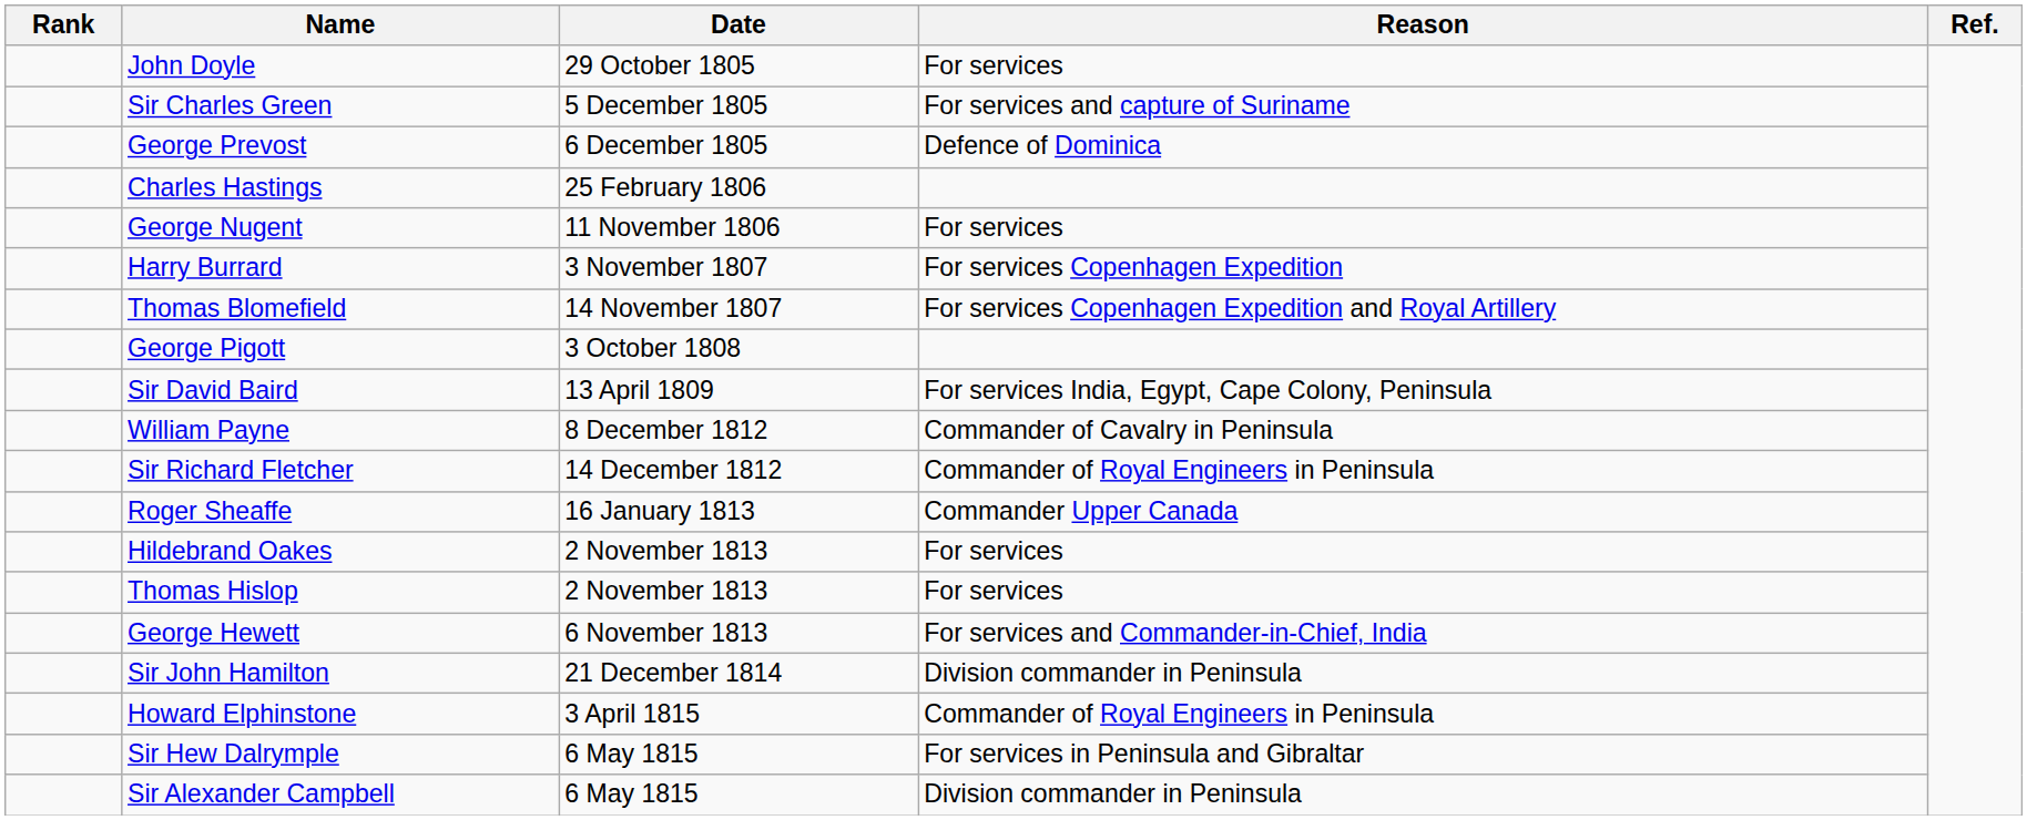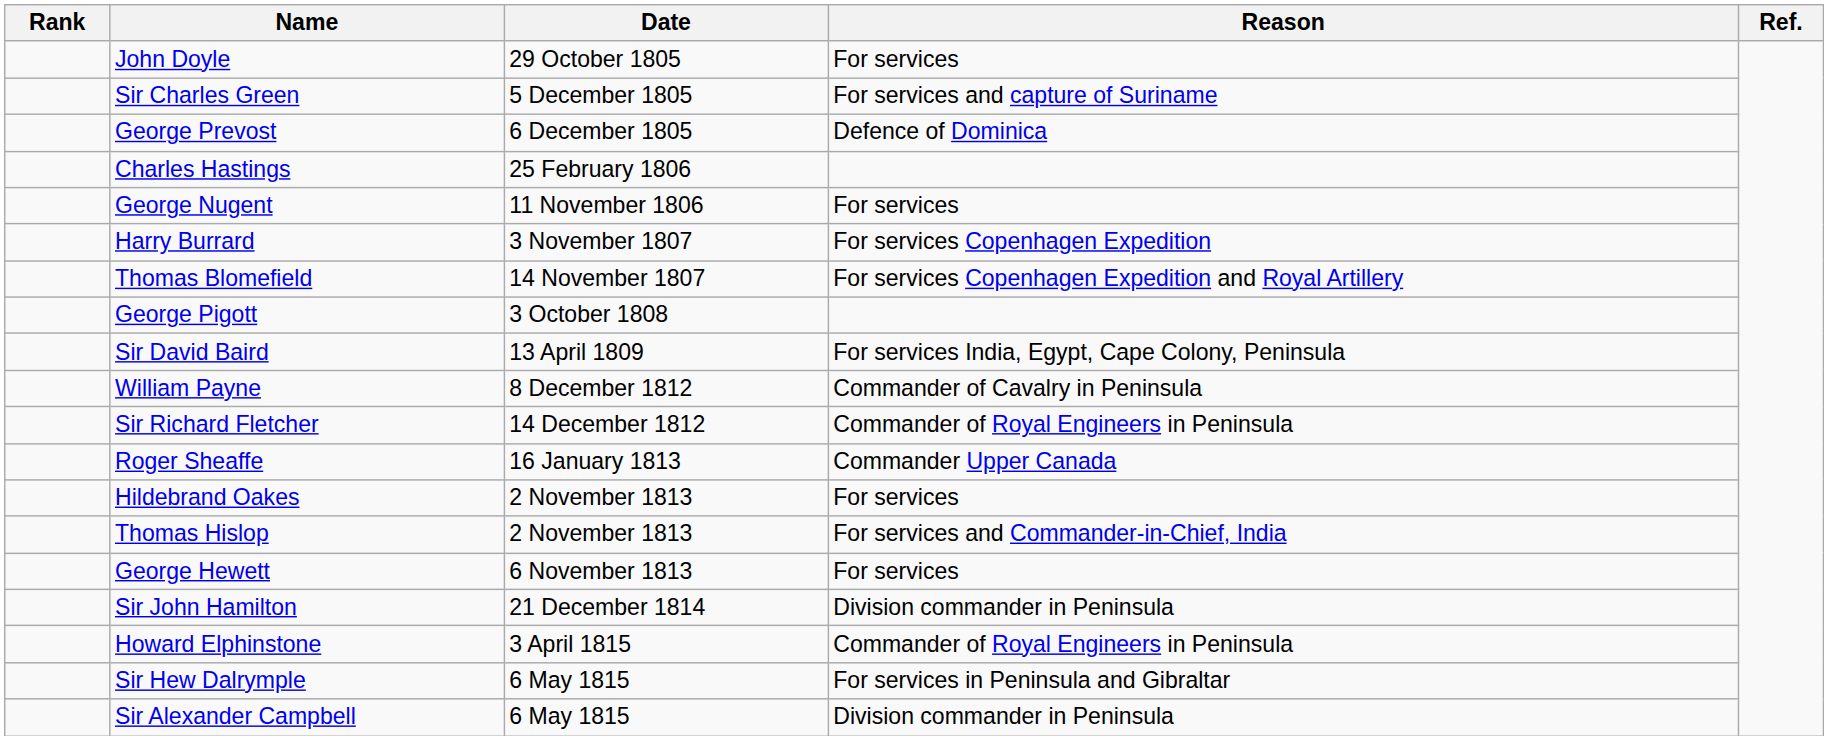Thomas Hislop | Reason: For services -> For services and Commander-in-Chief, India
George Hewett | Reason: For services and Commander-in-Chief, India -> For services
